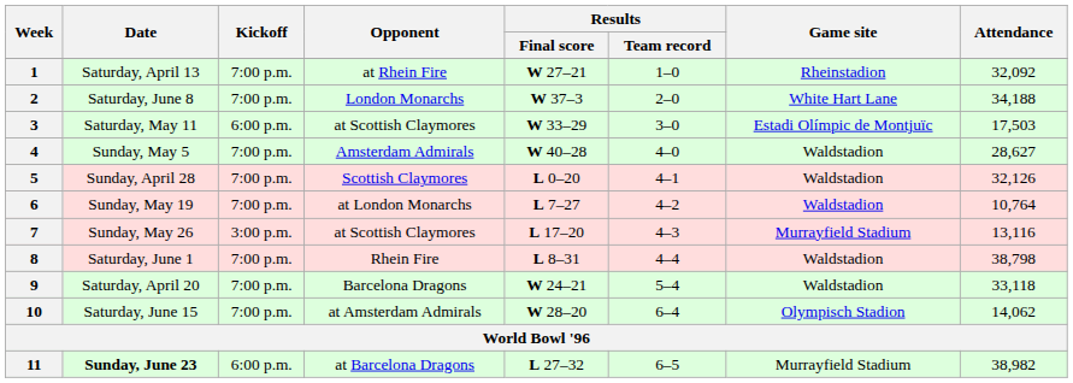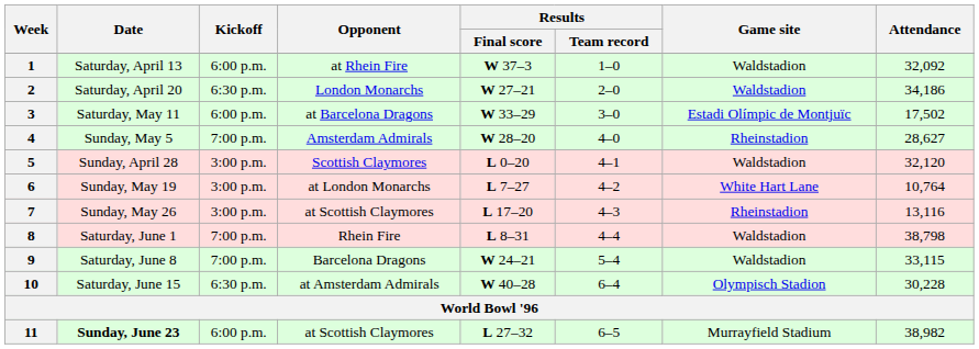1 | Kickoff: 7:00 p.m. -> 6:00 p.m.
1 | Results / Final score: W 27–21 -> W 37–3
1 | Game site: Rheinstadion -> Waldstadion
2 | Date: Saturday, June 8 -> Saturday, April 20
2 | Kickoff: 7:00 p.m. -> 6:30 p.m.
2 | Results / Final score: W 37–3 -> W 27–21
2 | Game site: White Hart Lane -> Waldstadion
2 | Attendance: 34,188 -> 34,186
3 | Opponent: at Scottish Claymores -> at Barcelona Dragons
3 | Attendance: 17,503 -> 17,502
4 | Results / Final score: W 40–28 -> W 28–20
4 | Game site: Waldstadion -> Rheinstadion
5 | Kickoff: 7:00 p.m. -> 3:00 p.m.
5 | Attendance: 32,126 -> 32,120
6 | Kickoff: 7:00 p.m. -> 3:00 p.m.
6 | Game site: Waldstadion -> White Hart Lane
7 | Game site: Murrayfield Stadium -> Rheinstadion
9 | Date: Saturday, April 20 -> Saturday, June 8
9 | Attendance: 33,118 -> 33,115
10 | Kickoff: 7:00 p.m. -> 6:30 p.m.
10 | Results / Final score: W 28–20 -> W 40–28
10 | Attendance: 14,062 -> 30,228
11 | Opponent: at Barcelona Dragons -> at Scottish Claymores
